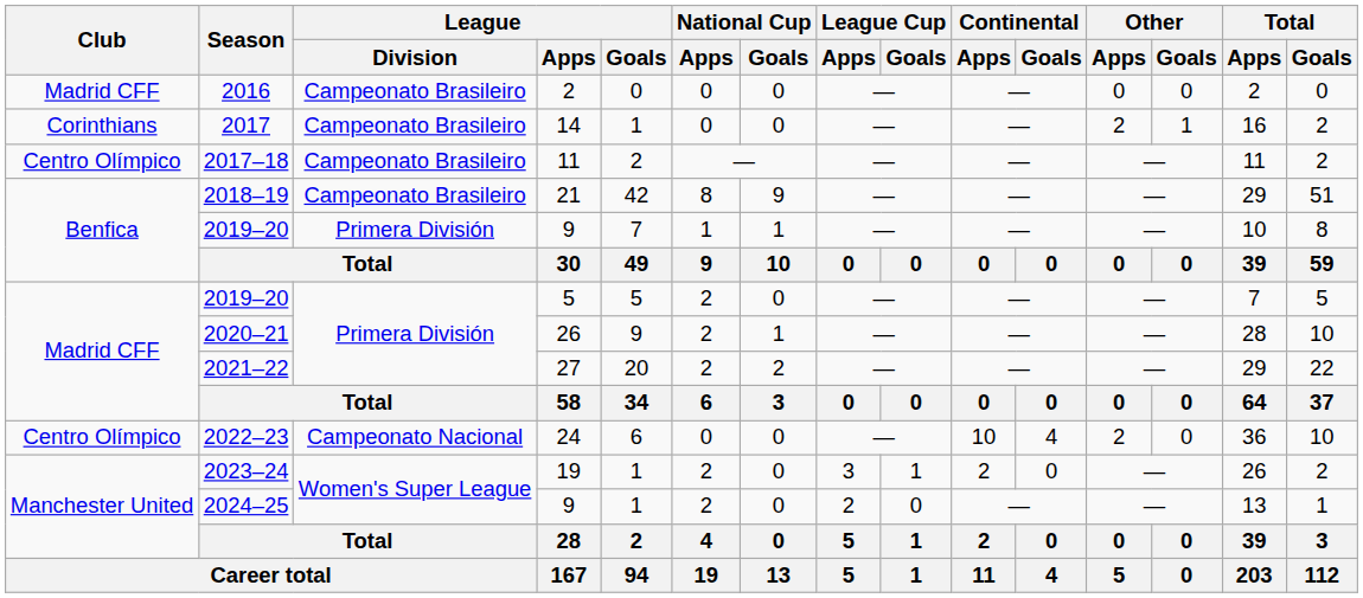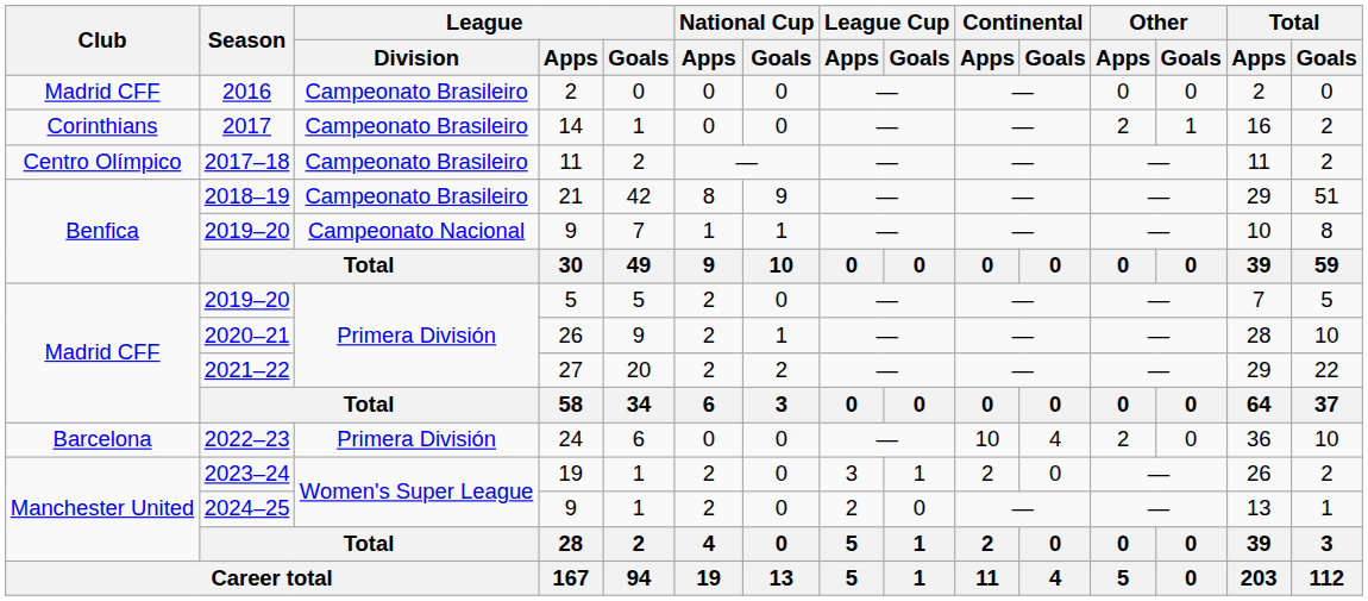2019–20 / 9 | League / Division: Primera División -> Campeonato Nacional
2022–23 | Club: Centro Olímpico -> Barcelona
2022–23 | League / Division: Campeonato Nacional -> Primera División
